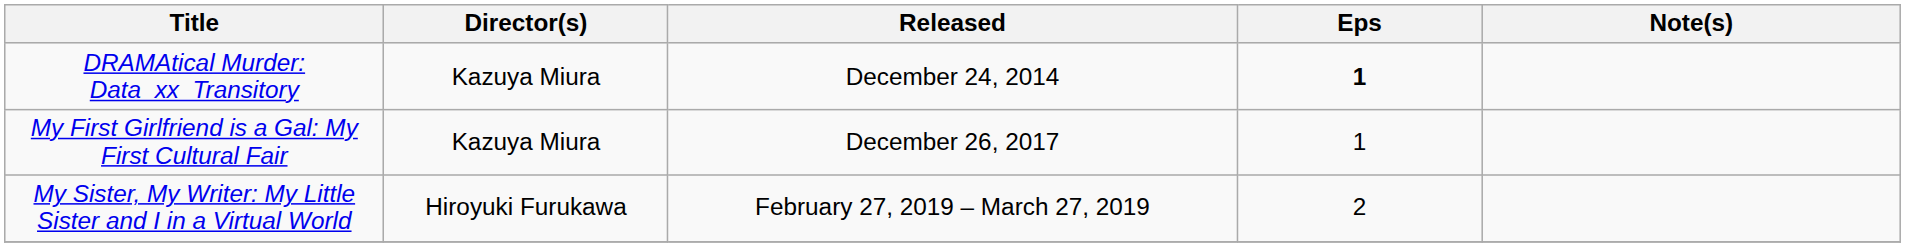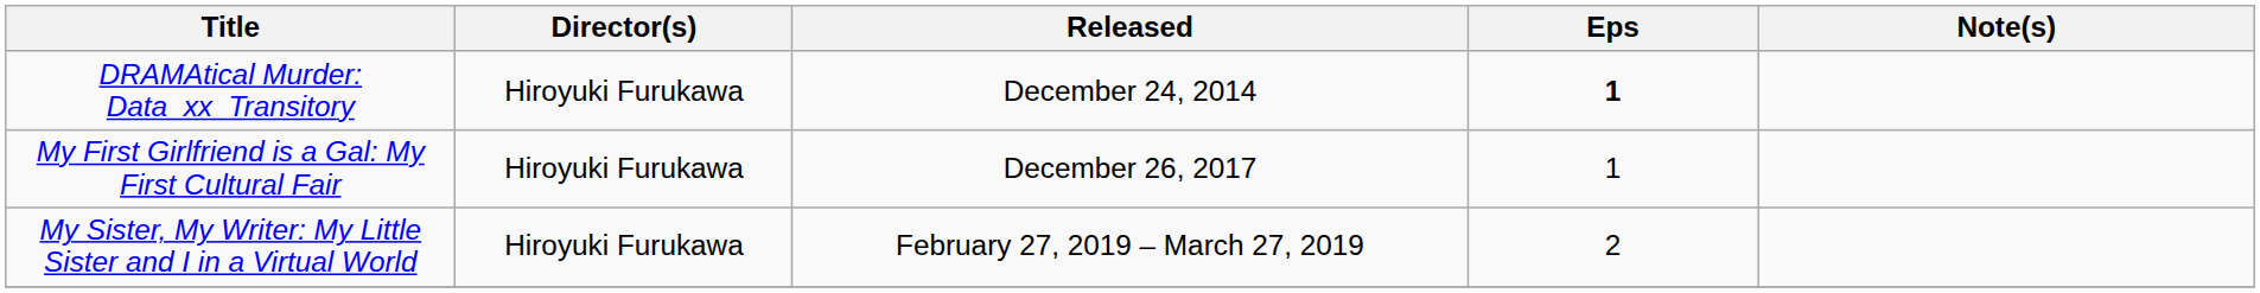DRAMAtical Murder: Data_xx_Transitory | Director(s): Kazuya Miura -> Hiroyuki Furukawa
My First Girlfriend is a Gal: My First Cultural Fair | Director(s): Kazuya Miura -> Hiroyuki Furukawa
